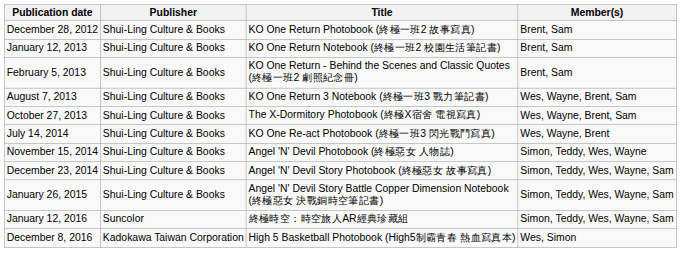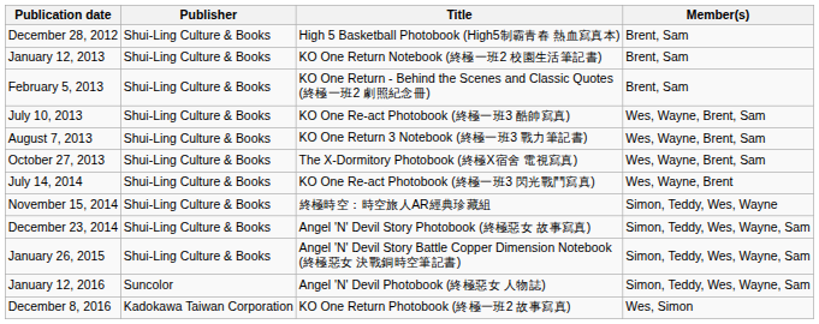December 28, 2012 | Title: KO One Return Photobook (終極一班2 故事寫真) -> High 5 Basketball Photobook (High5制霸青春 熱血寫真本)
+ row: July 10, 2013 | Shui-Ling Culture & Books | KO One Re-act Photobook (終極一班3 酷帥寫真) | Wes, Wayne, Brent, Sam
November 15, 2014 | Title: Angel 'N' Devil Photobook (終極惡女 人物誌) -> 終極時空：時空旅人AR經典珍藏組
January 12, 2016 | Title: 終極時空：時空旅人AR經典珍藏組 -> Angel 'N' Devil Photobook (終極惡女 人物誌)
December 8, 2016 | Title: High 5 Basketball Photobook (High5制霸青春 熱血寫真本) -> KO One Return Photobook (終極一班2 故事寫真)
